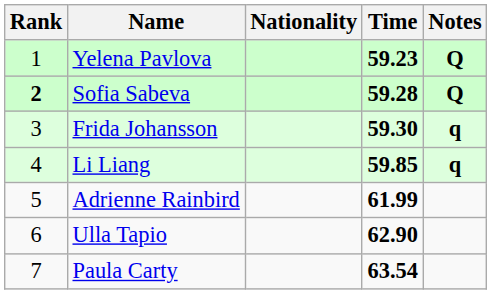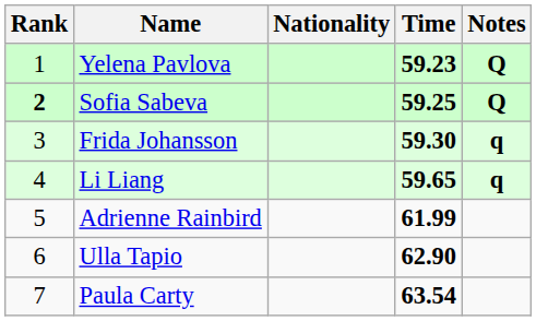Sofia Sabeva | Time: 59.28 -> 59.25
Li Liang | Time: 59.85 -> 59.65
